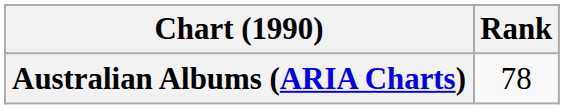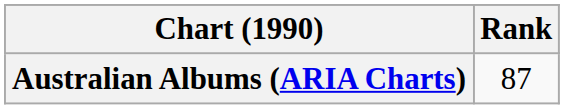Australian Albums (ARIA Charts) | Rank: 78 -> 87
